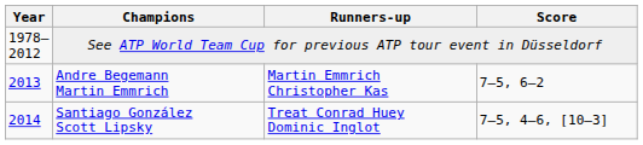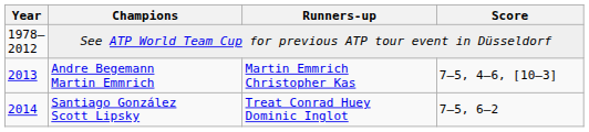Andre Begemann Martin Emmrich | Score: 7–5, 6–2 -> 7–5, 4–6, [10–3]
Santiago González Scott Lipsky | Score: 7–5, 4–6, [10–3] -> 7–5, 6–2
